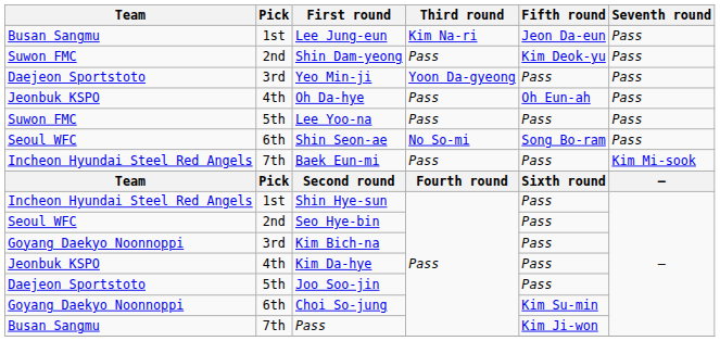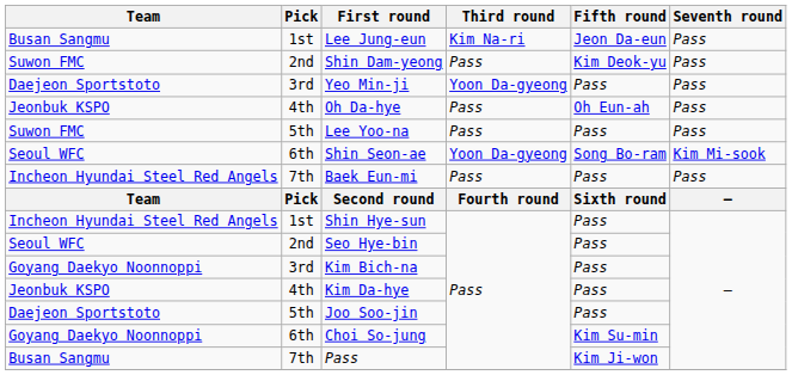Shin Seon-ae | Third round: No So-mi -> Yoon Da-gyeong
Shin Seon-ae | Seventh round: Pass -> Kim Mi-sook
Baek Eun-mi | Seventh round: Kim Mi-sook -> Pass
